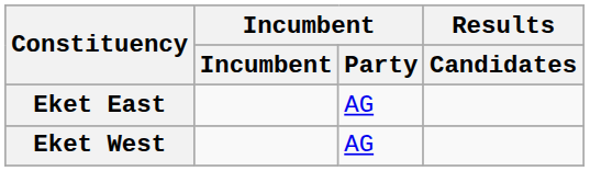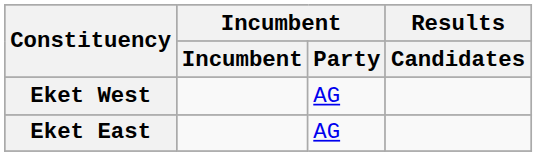rows swapped: Eket East <-> Eket West
